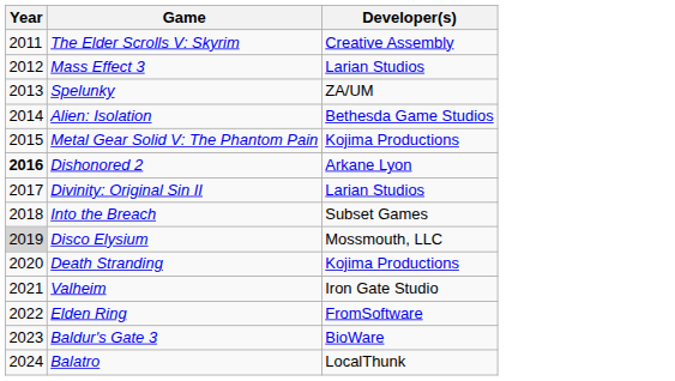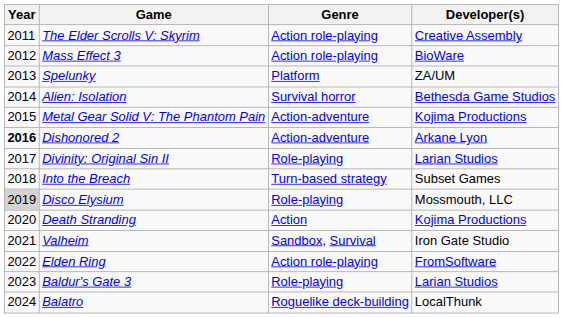+ column: Genre | Action role-playing | Action role-playing | Platform | Survival horror | Action-adventure | Action-adventure | Role-playing | Turn-based strategy | Role-playing | Action | Sandbox, Survival | Action role-playing | Role-playing | Roguelike deck-building
Mass Effect 3 | Developer(s): Larian Studios -> BioWare
Baldur's Gate 3 | Developer(s): BioWare -> Larian Studios
